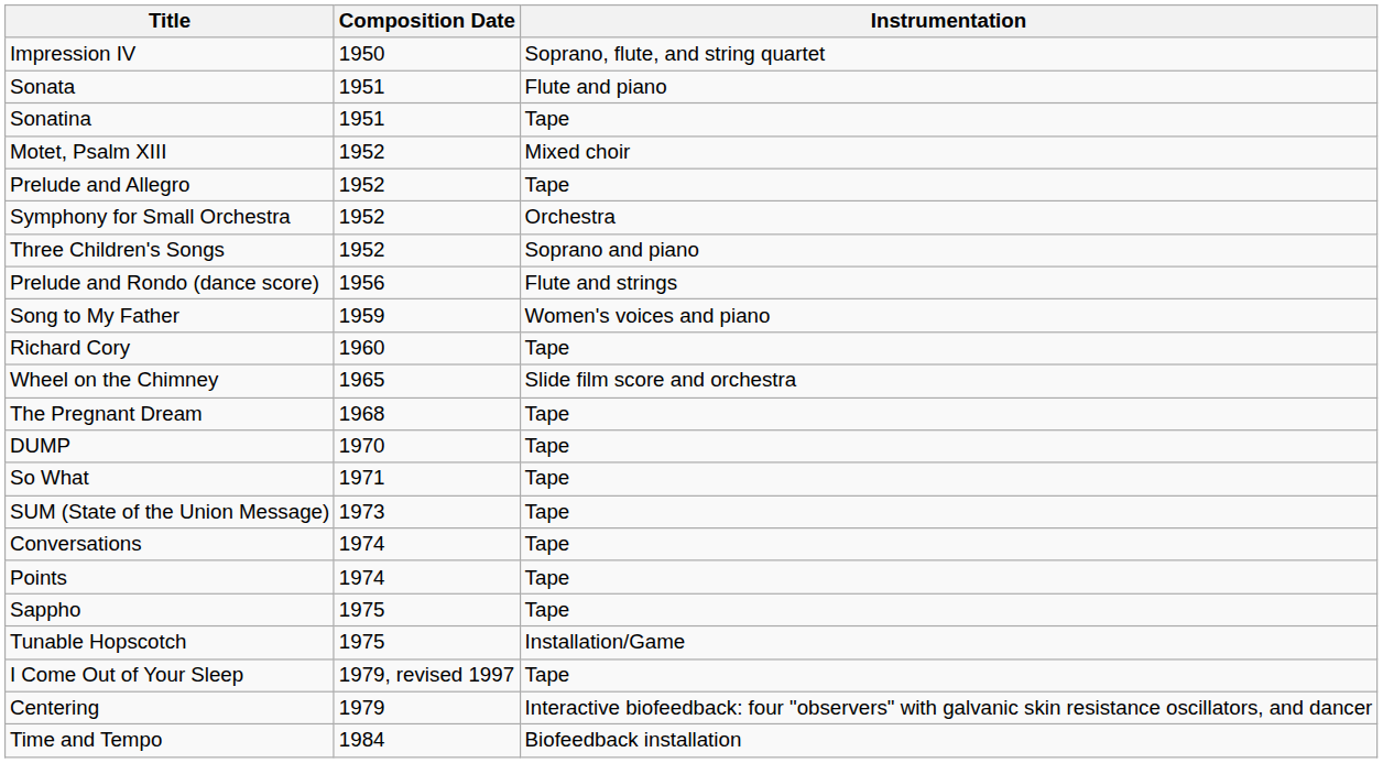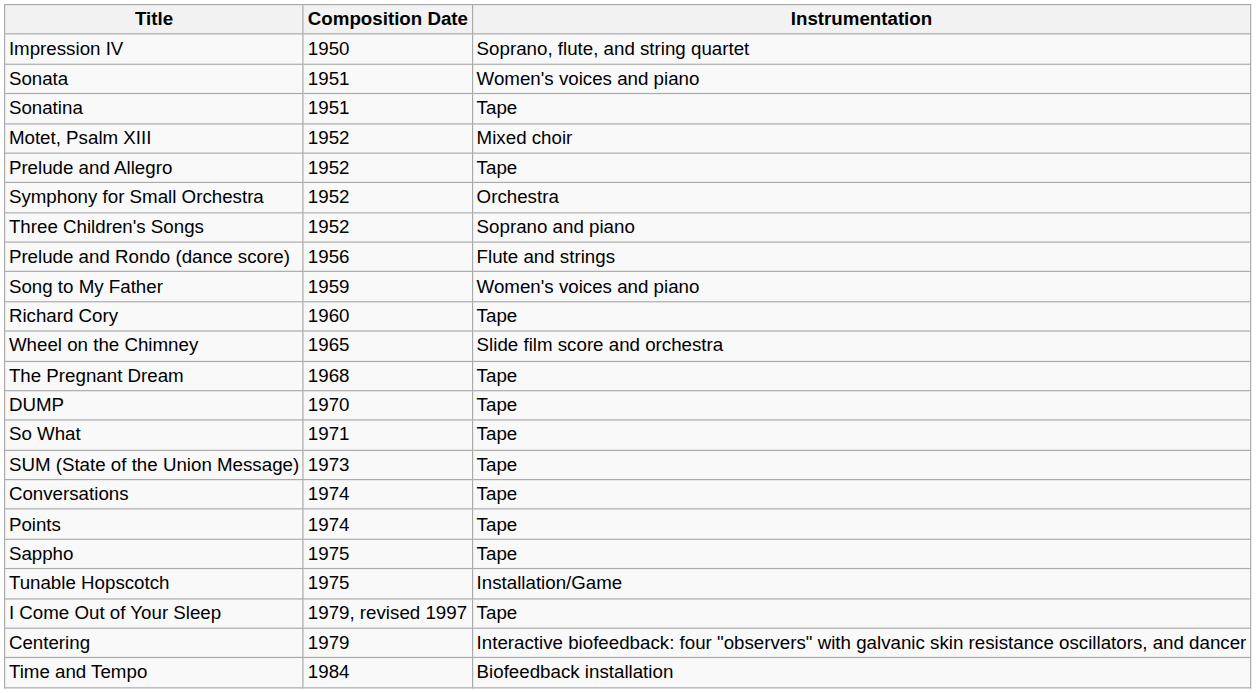Sonata | Instrumentation: Flute and piano -> Women's voices and piano
